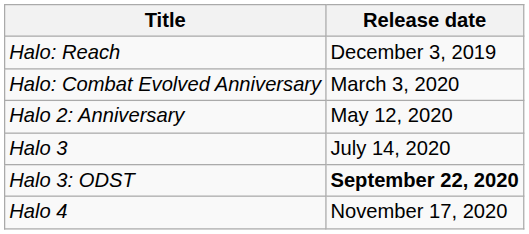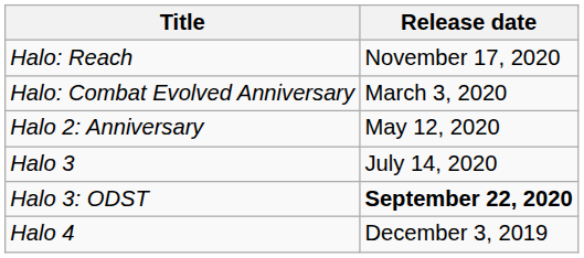Halo: Reach | Release date: December 3, 2019 -> November 17, 2020
Halo 4 | Release date: November 17, 2020 -> December 3, 2019
